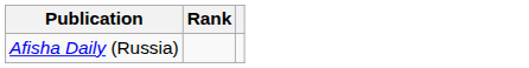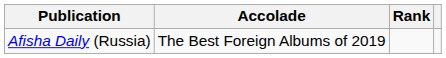+ column: Accolade | The Best Foreign Albums of 2019
